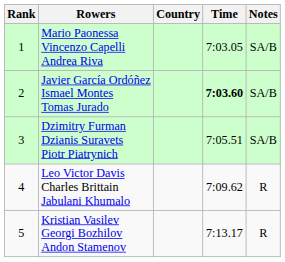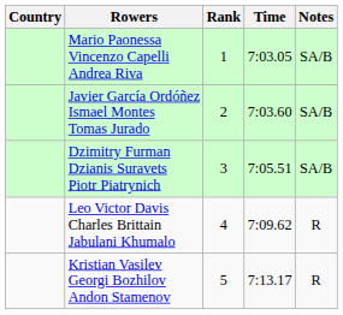columns swapped: Rank <-> Country
Javier García Ordóñez Ismael Montes Tomas Jurado | Time: bold -> normal
